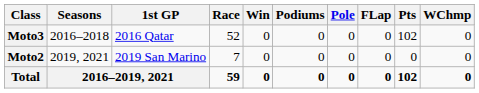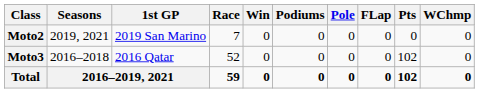rows swapped: Moto3 <-> Moto2
